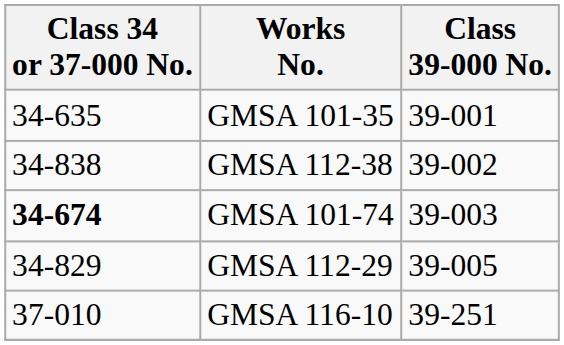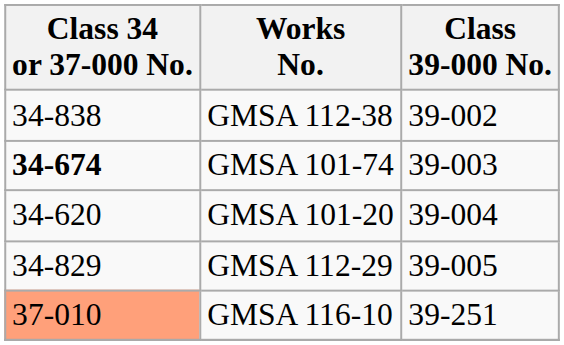- row: 34-635 | GMSA 101-35 | 39-001
+ row: 34-620 | GMSA 101-20 | 39-004
GMSA 116-10 | Class 34 or 37-000 No.: no background -> lightsalmon background
